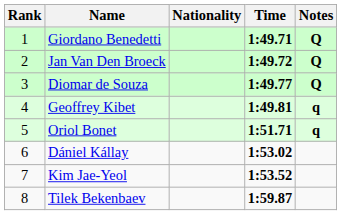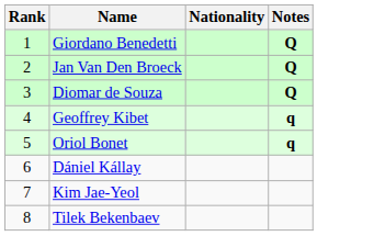- column: Time | 1:49.71 | 1:49.72 | 1:49.77 | 1:49.81 | 1:51.71 | 1:53.02 | 1:53.52 | 1:59.87
